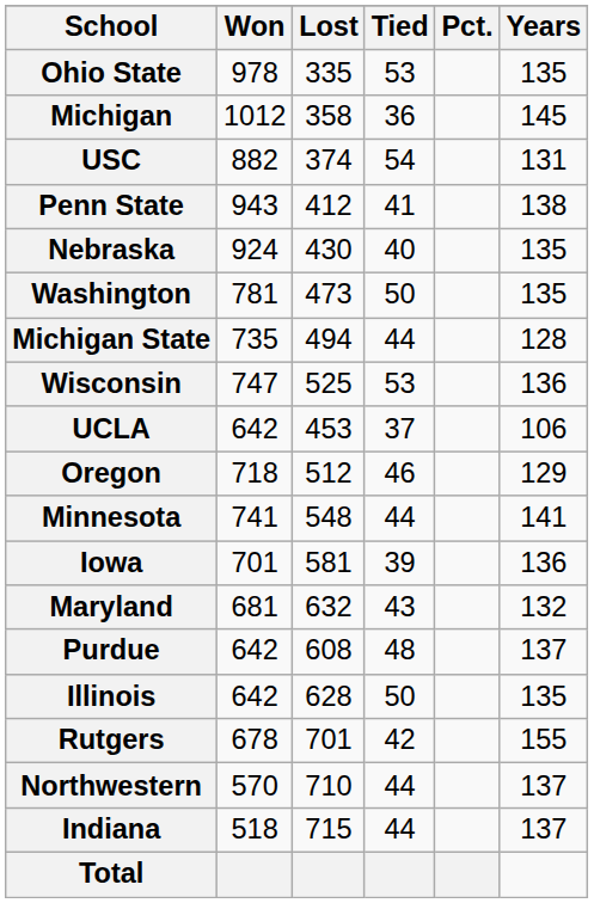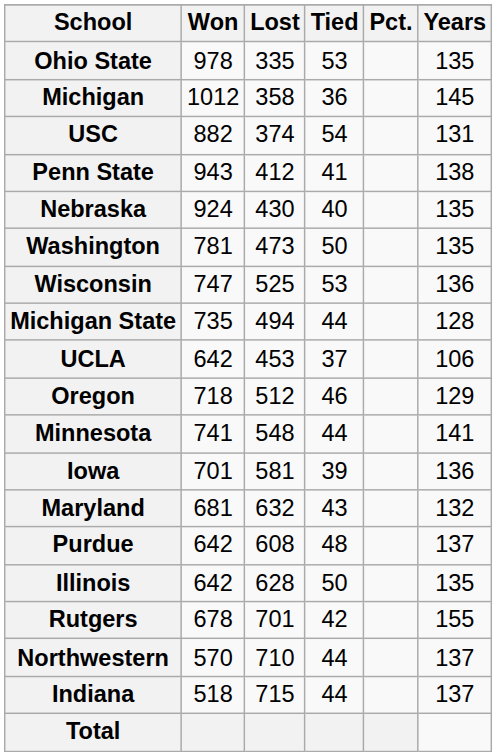rows swapped: Michigan State <-> Wisconsin
